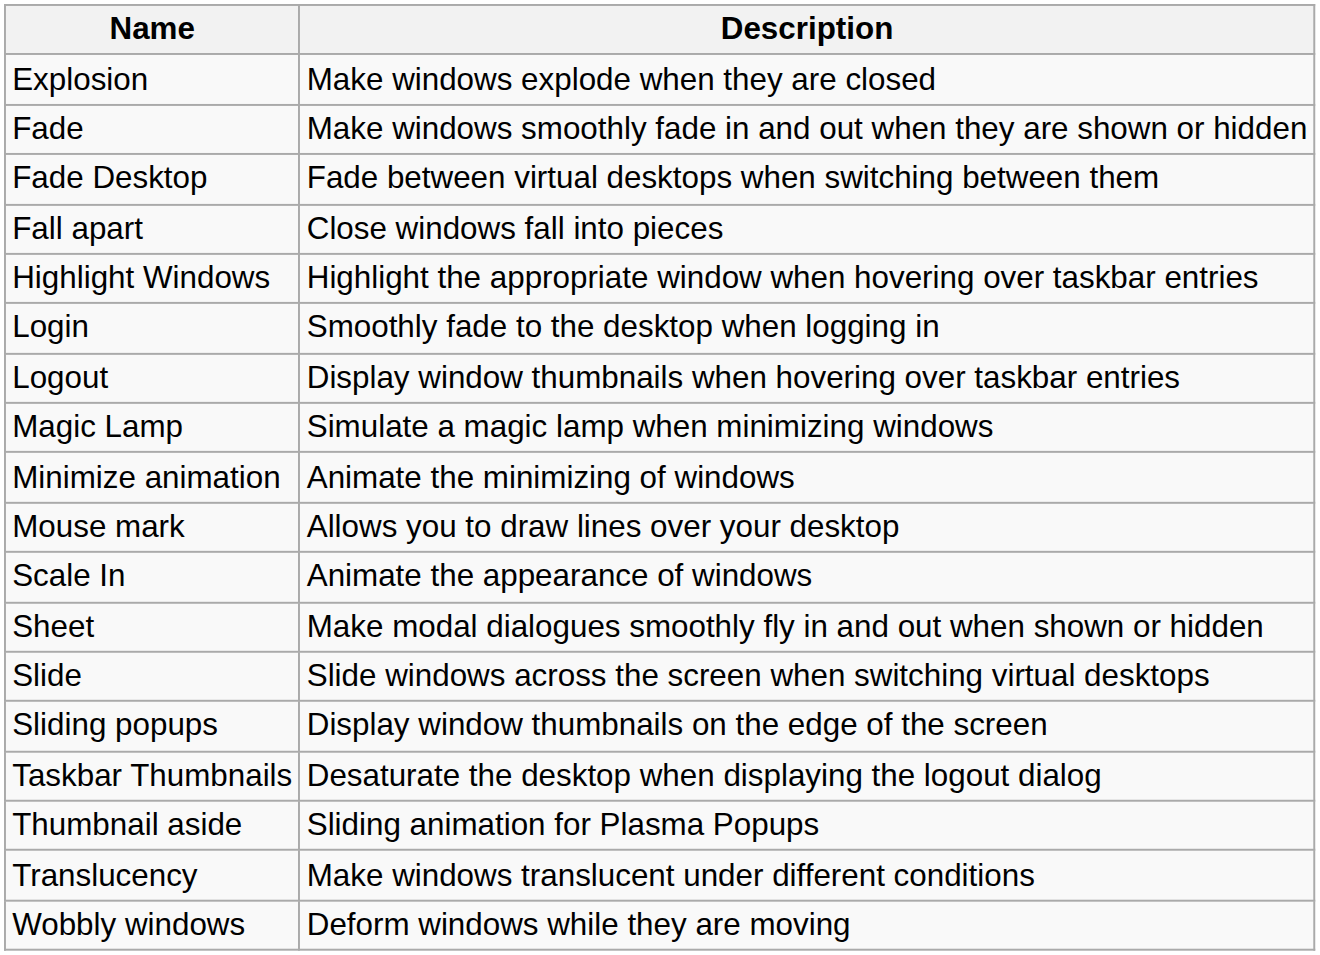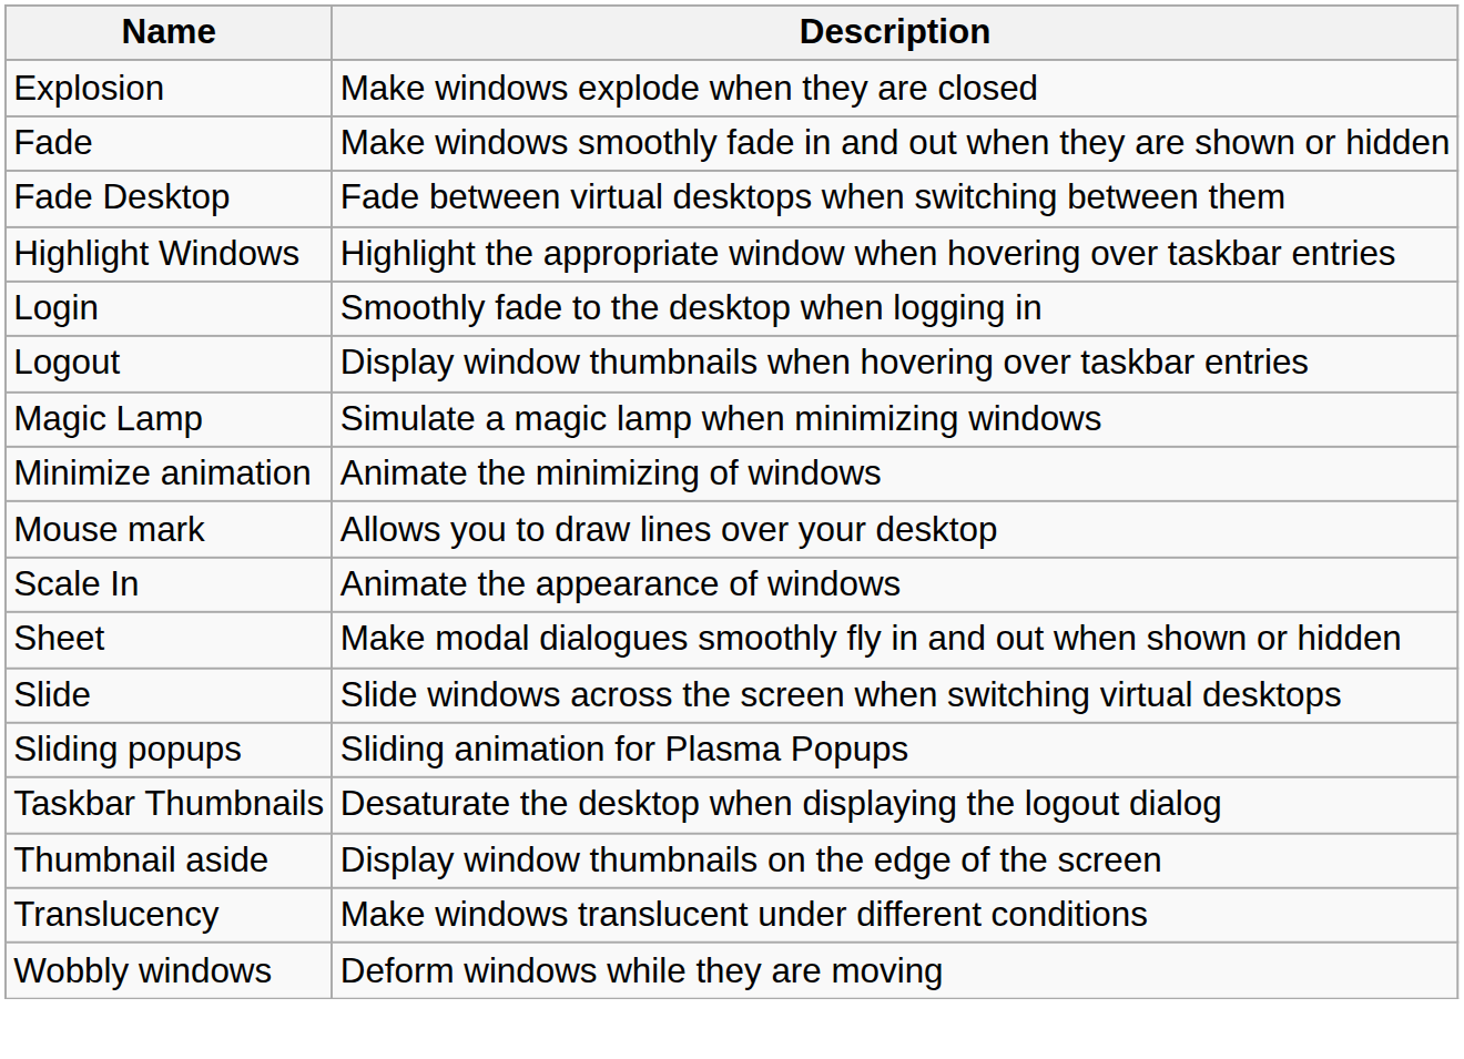- row: Fall apart | Close windows fall into pieces
Sliding popups | Description: Display window thumbnails on the edge of the screen -> Sliding animation for Plasma Popups
Thumbnail aside | Description: Sliding animation for Plasma Popups -> Display window thumbnails on the edge of the screen
